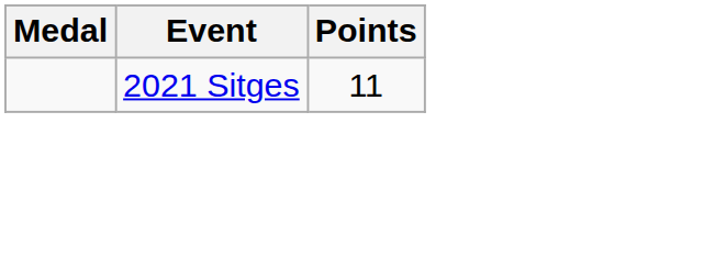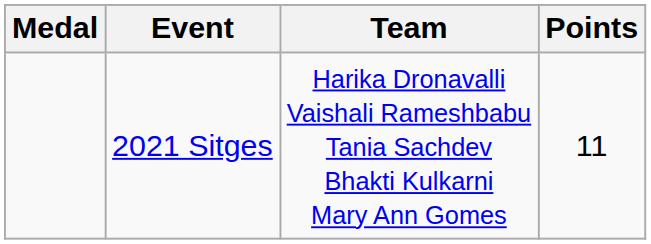+ column: Team | Harika Dronavalli Vaishali Rameshbabu Tania Sachdev Bhakti Kulkarni Mary Ann Gomes
